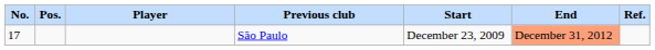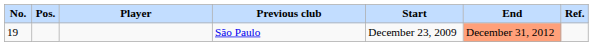São Paulo | No.: 17 -> 19
